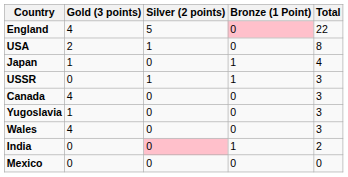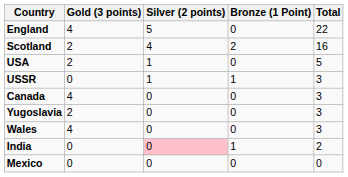England | Bronze (1 Point): pink background -> no background
+ row: Scotland | 2 | 4 | 2 | 16
USA | Total: 8 -> 5
- row: Japan | 1 | 0 | 1 | 4
Yugoslavia | Gold (3 points): 1 -> 2
